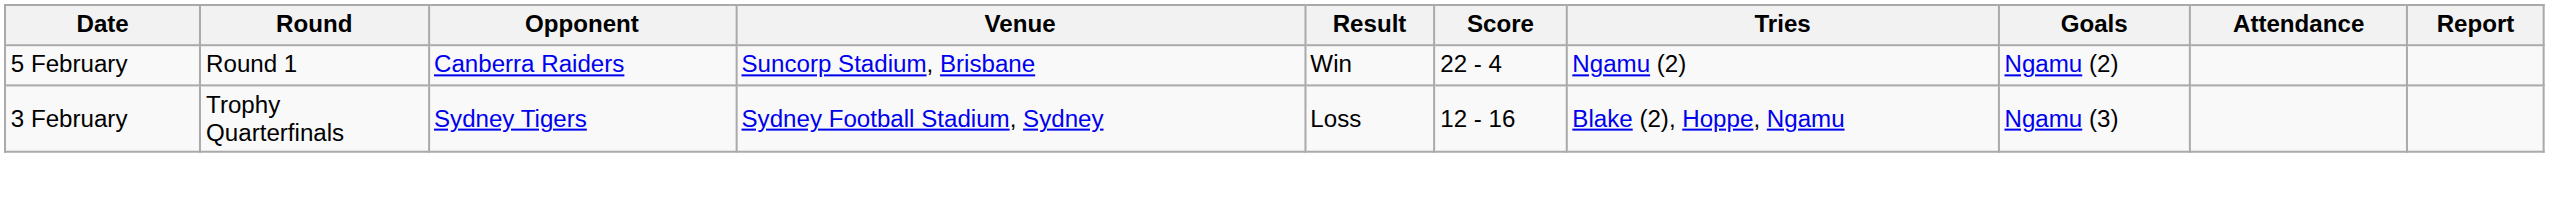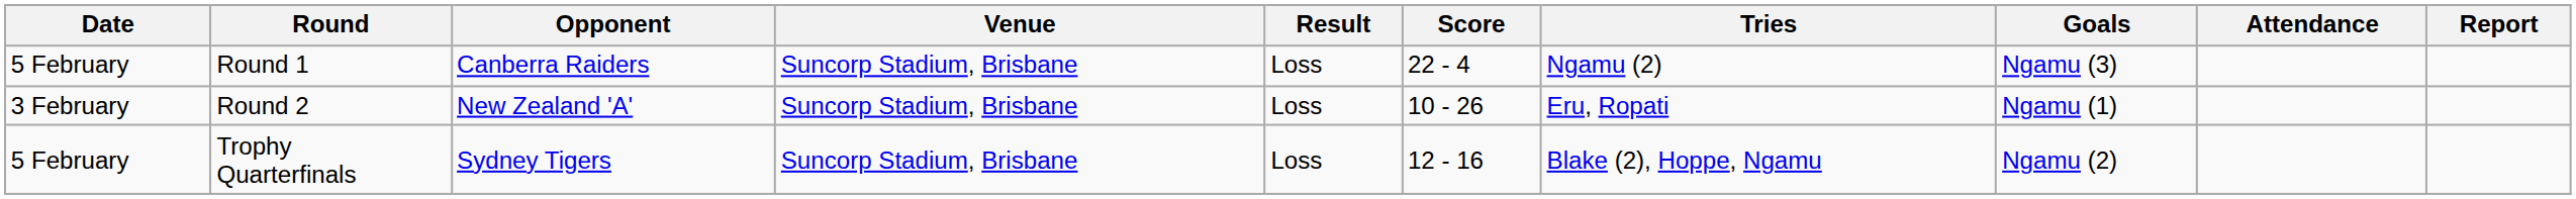Round 1 | Result: Win -> Loss
Round 1 | Goals: Ngamu (2) -> Ngamu (3)
+ row: 3 February | Round 2 | New Zealand 'A' | Suncorp Stadium, Brisbane | Loss | 10 - 26 | Eru, Ropati | Ngamu (1)
Trophy Quarterfinals | Date: 3 February -> 5 February
Trophy Quarterfinals | Venue: Sydney Football Stadium, Sydney -> Suncorp Stadium, Brisbane
Trophy Quarterfinals | Goals: Ngamu (3) -> Ngamu (2)
